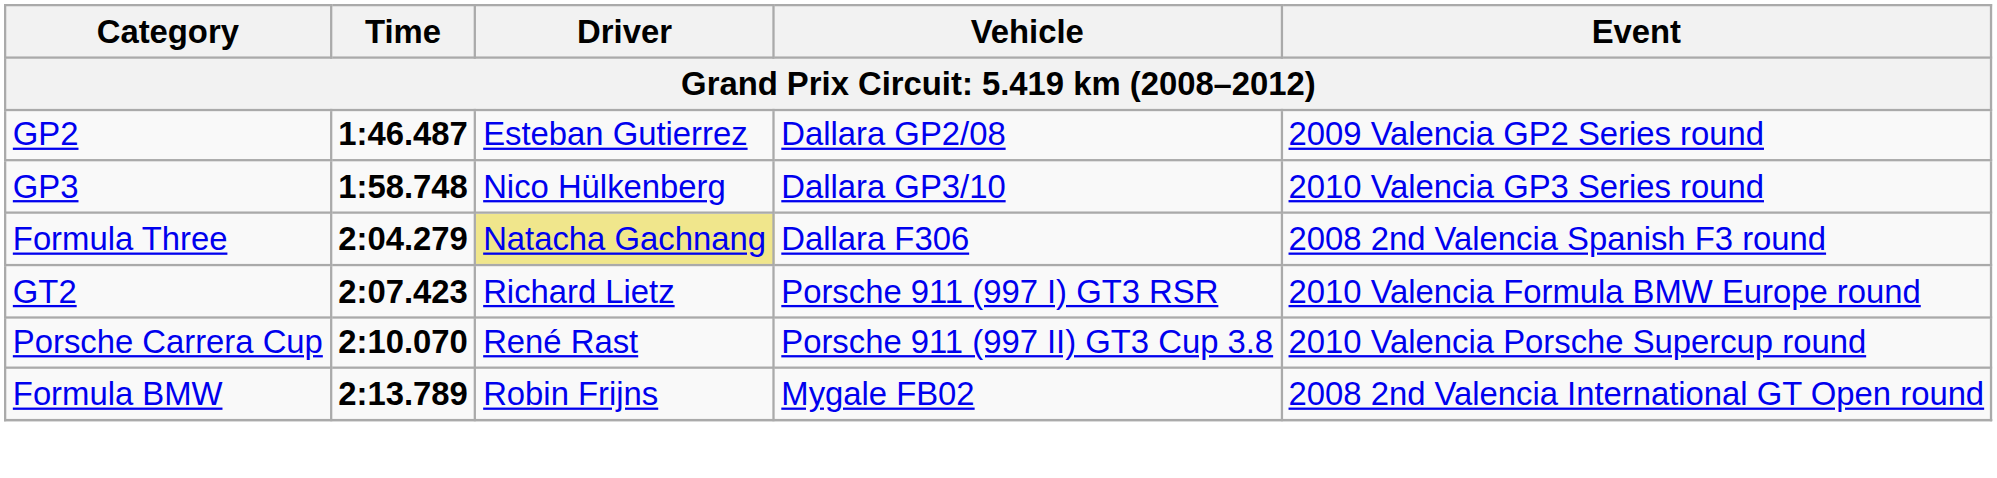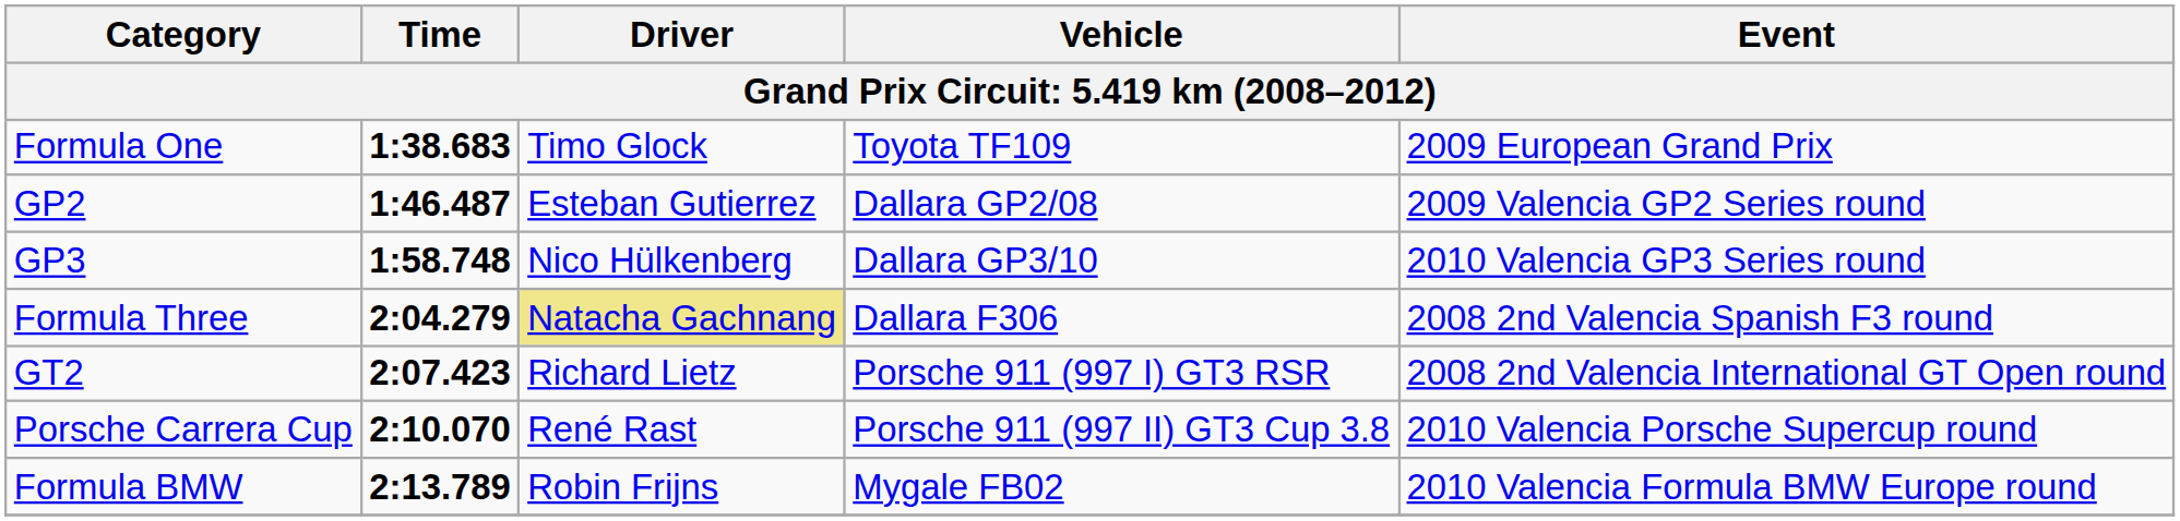+ row: Formula One | 1:38.683 | Timo Glock | Toyota TF109 | 2009 European Grand Prix
GT2 | Event: 2010 Valencia Formula BMW Europe round -> 2008 2nd Valencia International GT Open round
Formula BMW | Event: 2008 2nd Valencia International GT Open round -> 2010 Valencia Formula BMW Europe round
